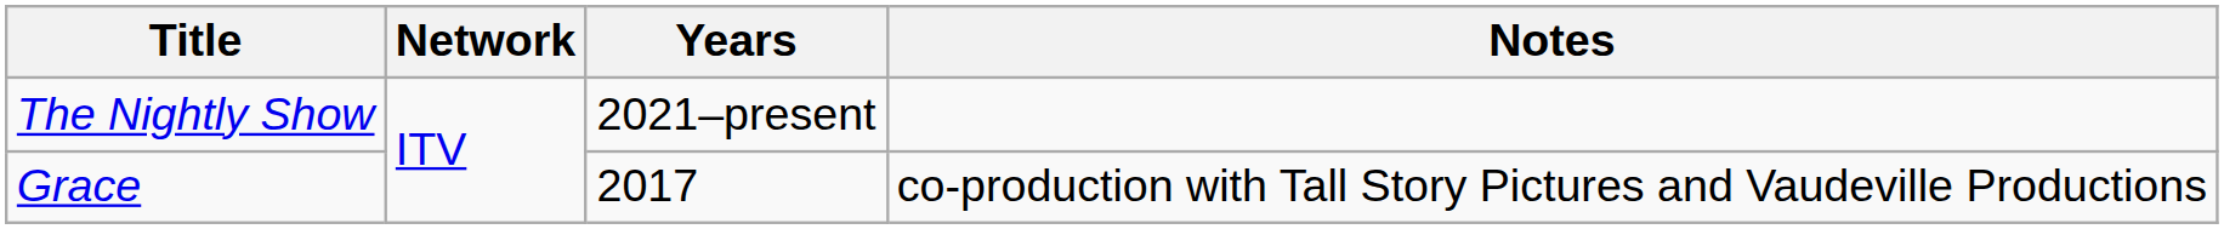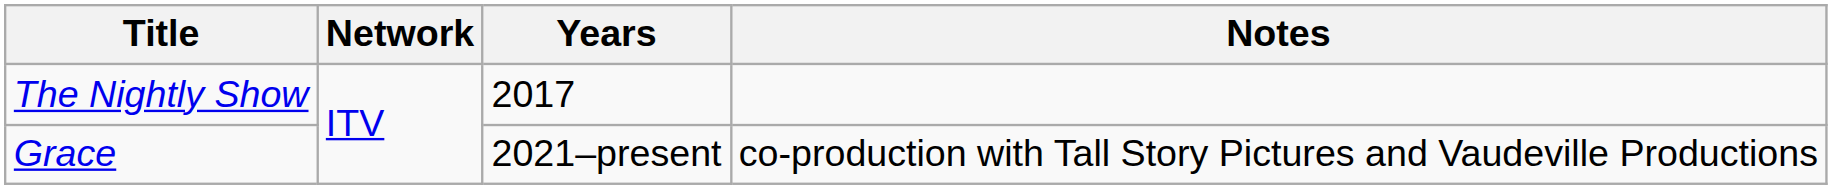The Nightly Show | Years: 2021–present -> 2017
Grace | Years: 2017 -> 2021–present
